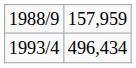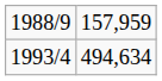1993/4 | column 2: 496,434 -> 494,634
